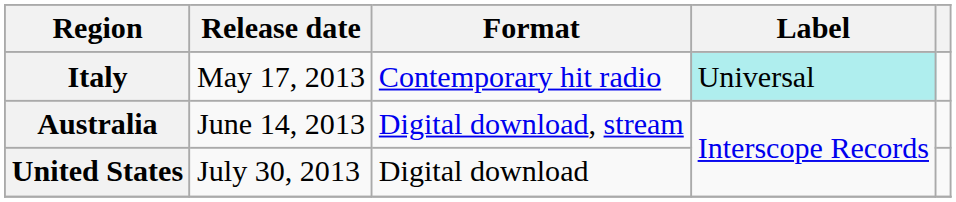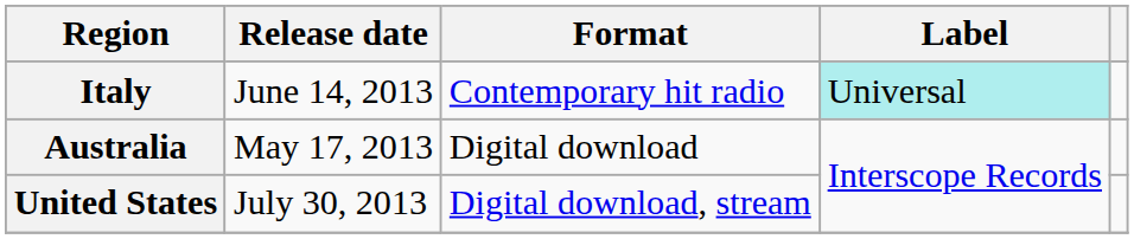Italy | Release date: May 17, 2013 -> June 14, 2013
Australia | Release date: June 14, 2013 -> May 17, 2013
Australia | Format: Digital download, stream -> Digital download
United States | Format: Digital download -> Digital download, stream
